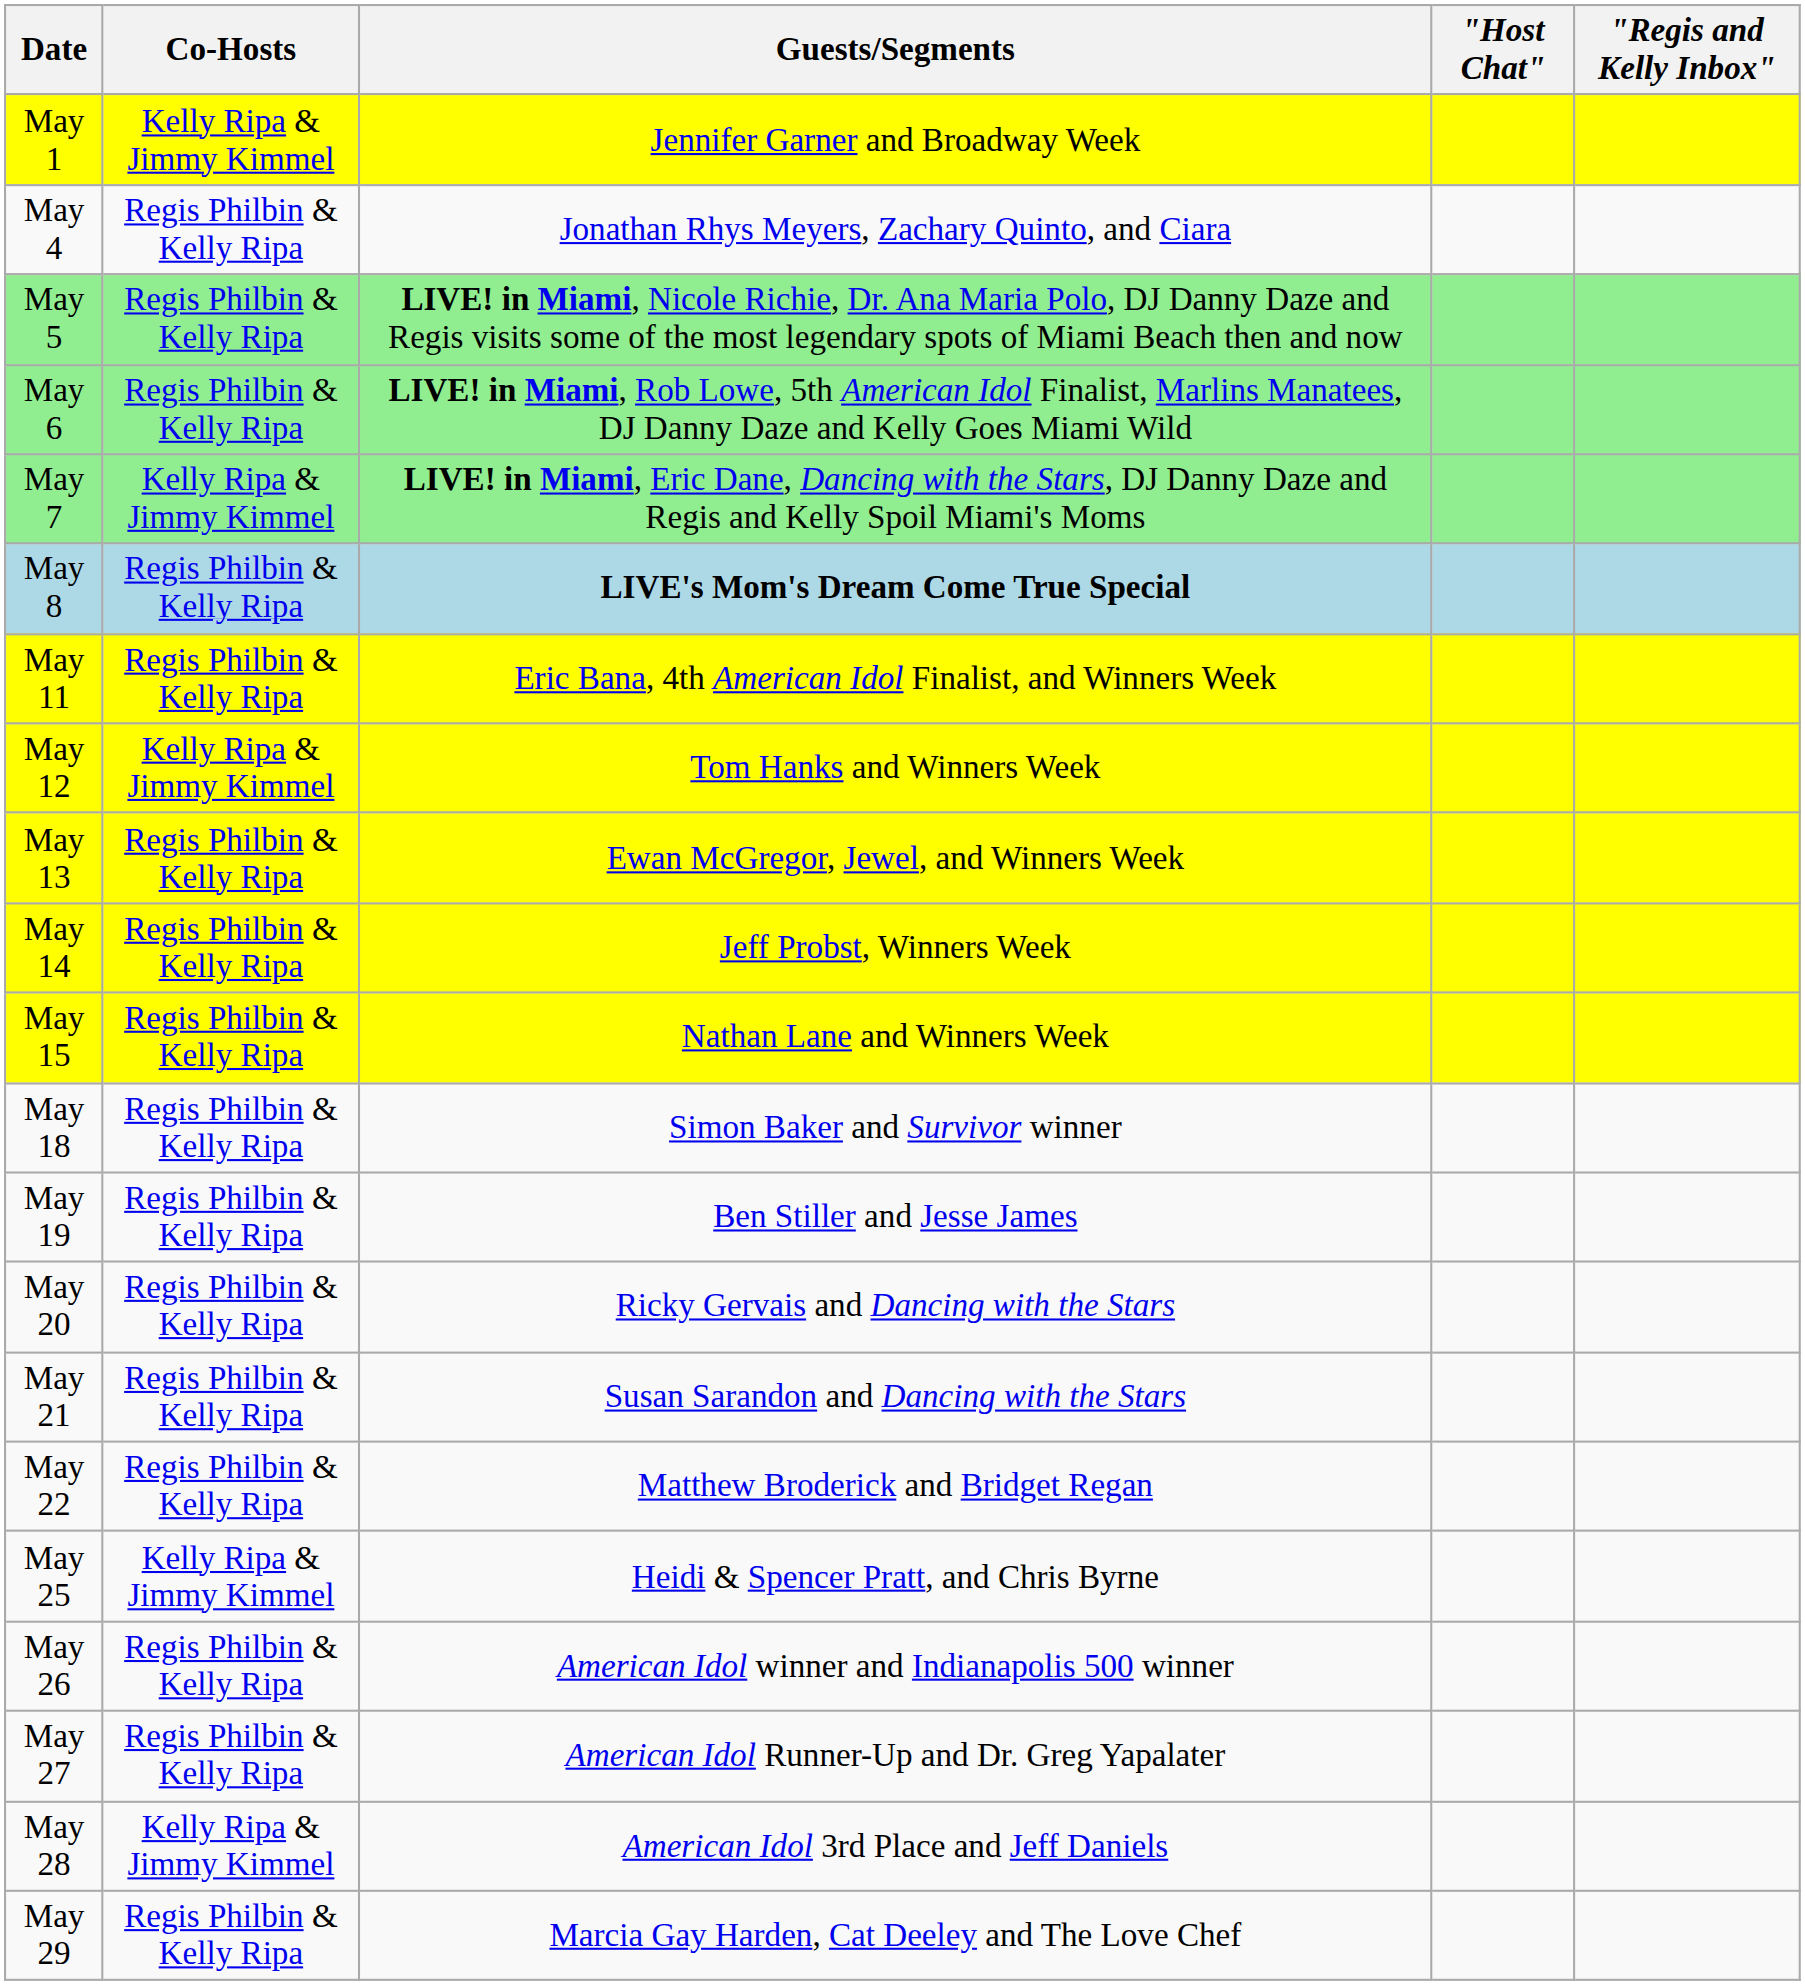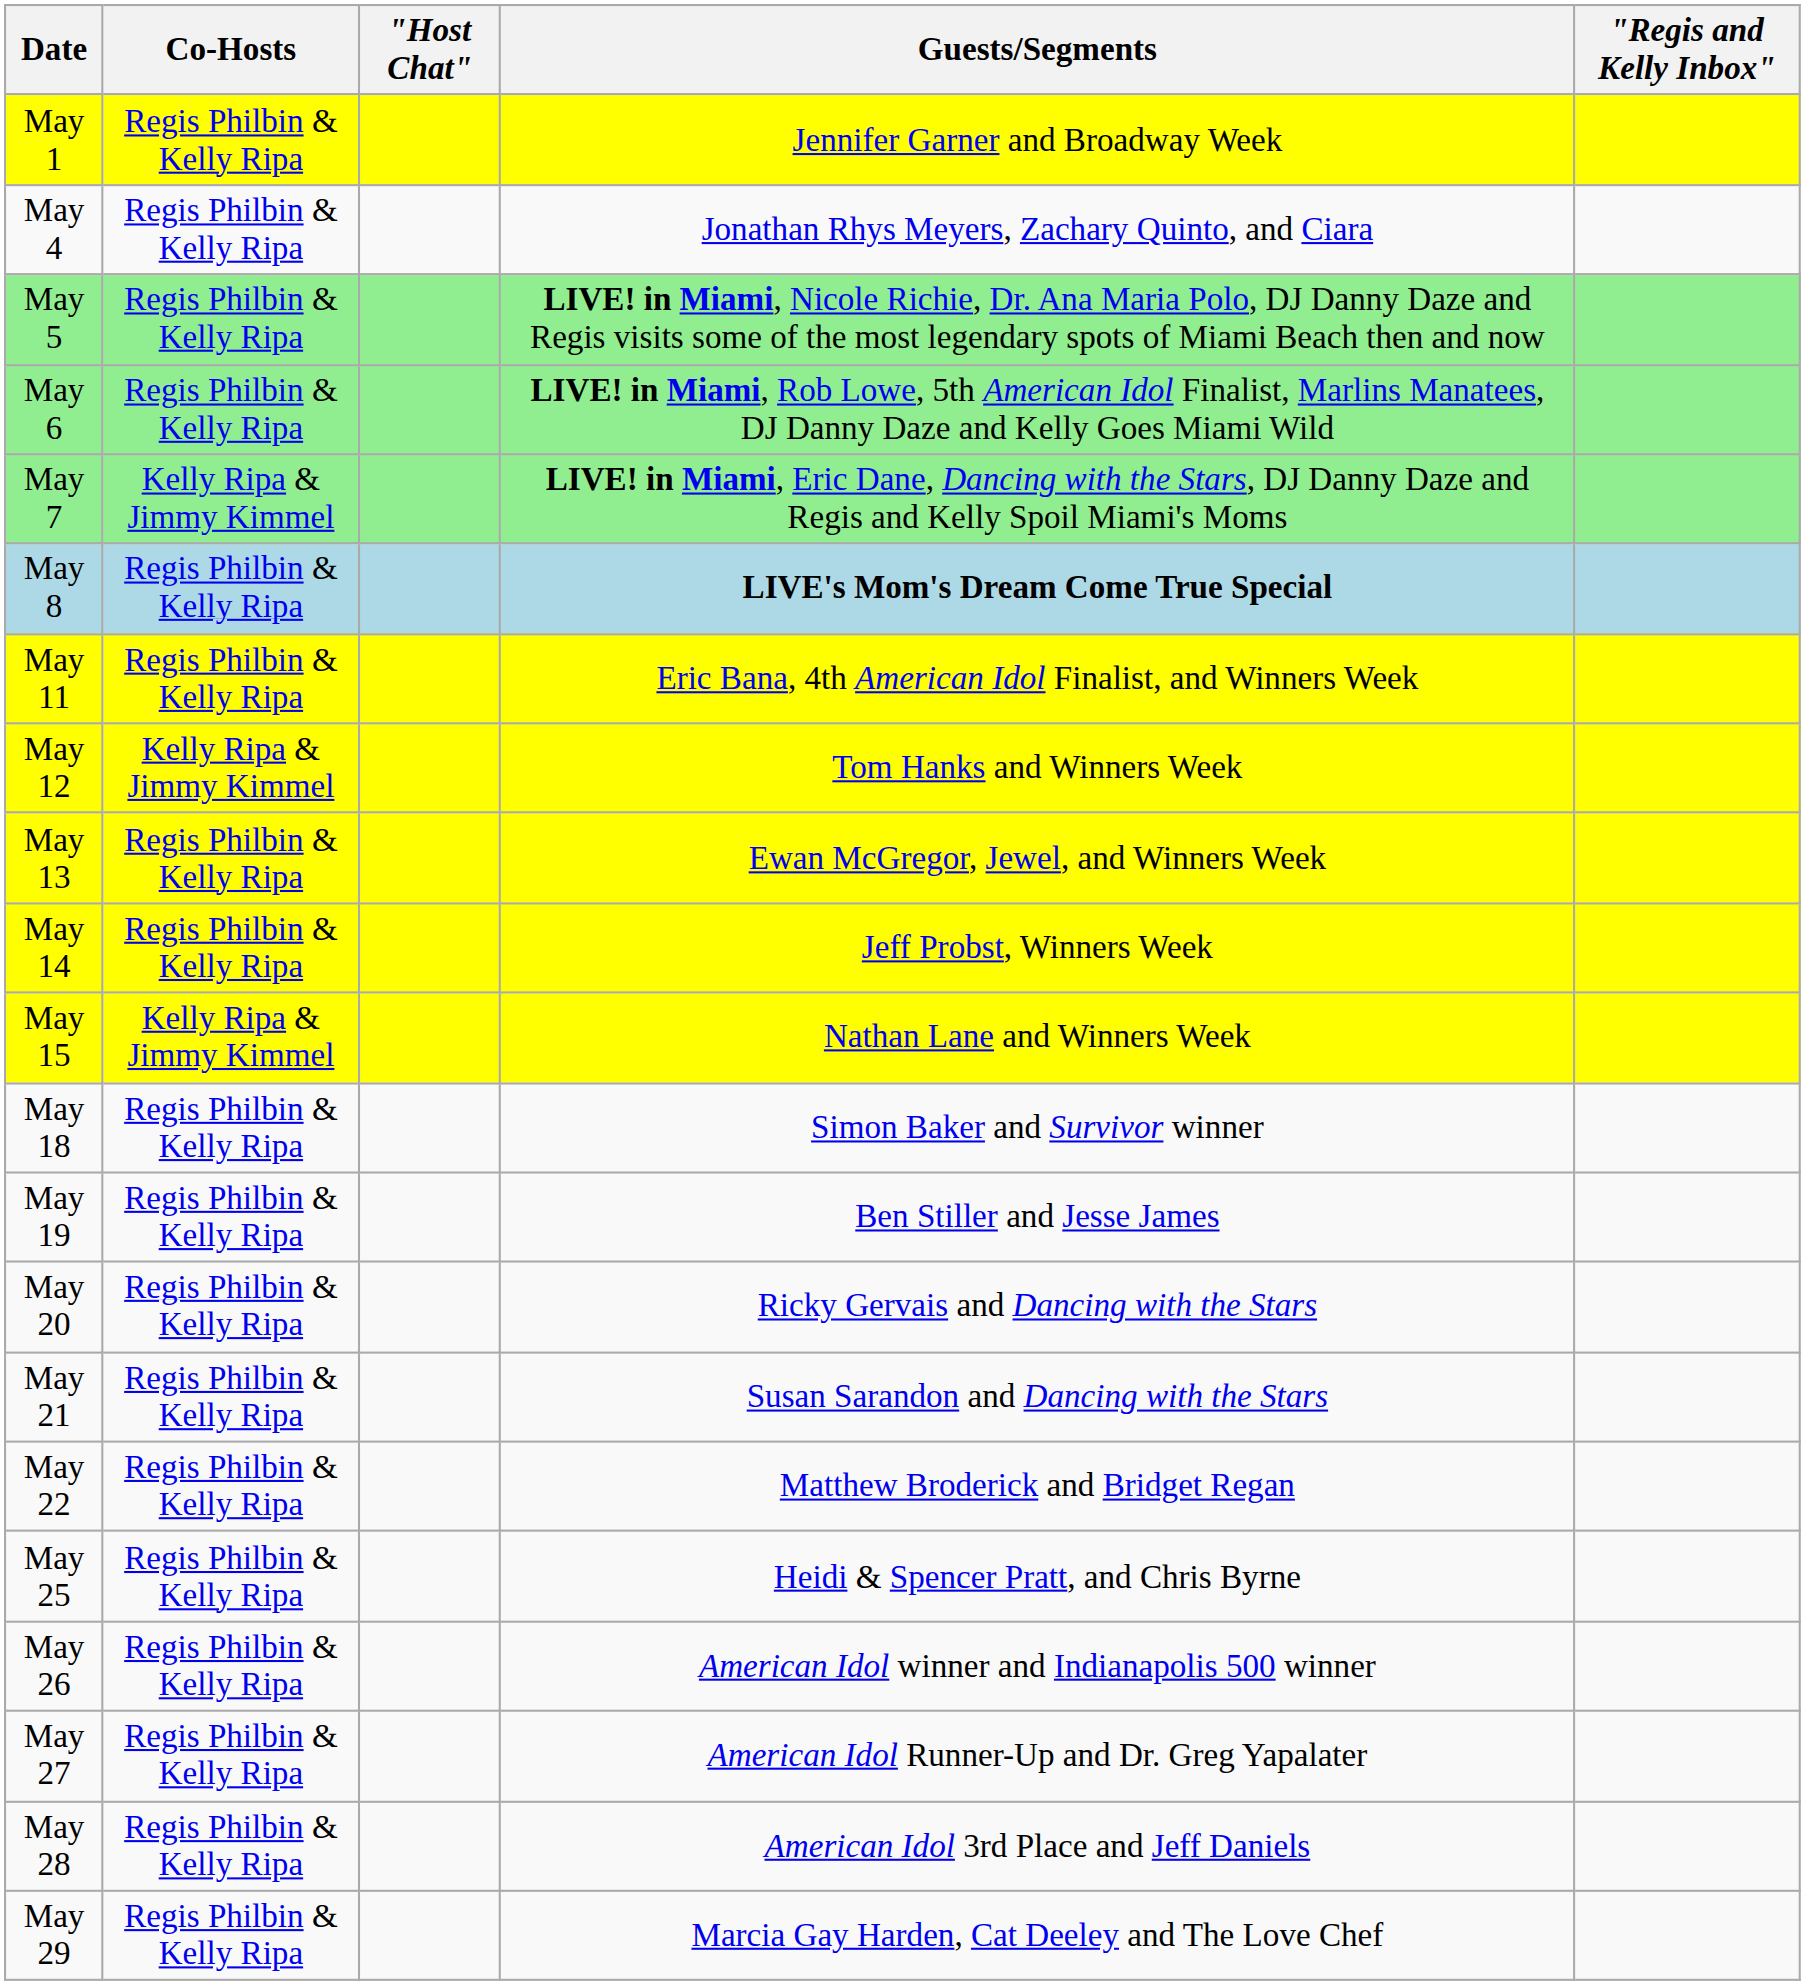columns swapped: "Host Chat" <-> Guests/Segments
May 1 | Co-Hosts: Kelly Ripa & Jimmy Kimmel -> Regis Philbin & Kelly Ripa
May 15 | Co-Hosts: Regis Philbin & Kelly Ripa -> Kelly Ripa & Jimmy Kimmel
May 25 | Co-Hosts: Kelly Ripa & Jimmy Kimmel -> Regis Philbin & Kelly Ripa
May 28 | Co-Hosts: Kelly Ripa & Jimmy Kimmel -> Regis Philbin & Kelly Ripa
